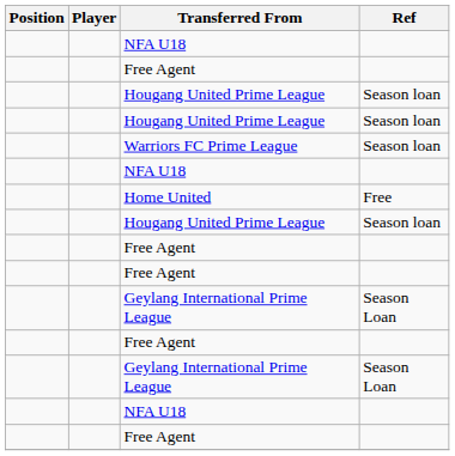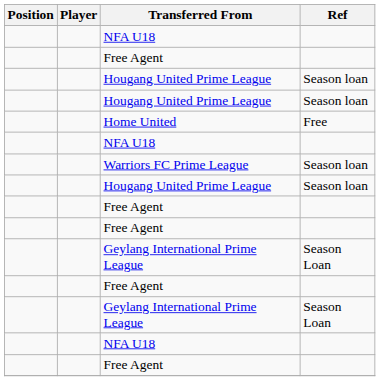rows swapped: Home United <-> Warriors FC Prime League
